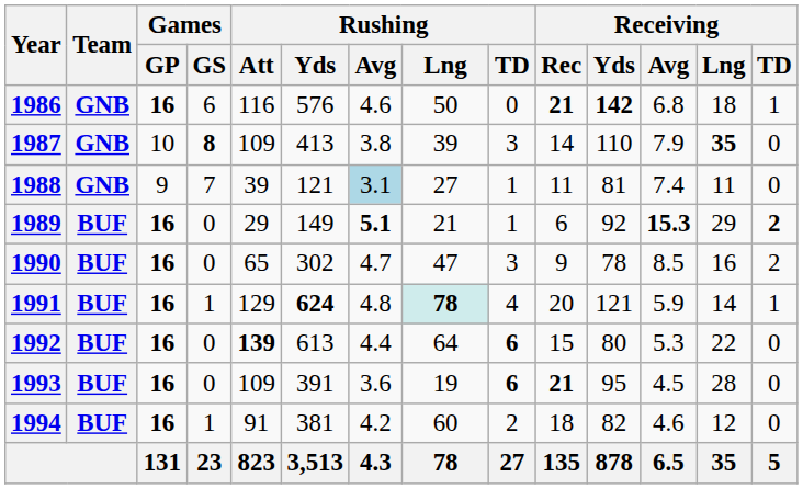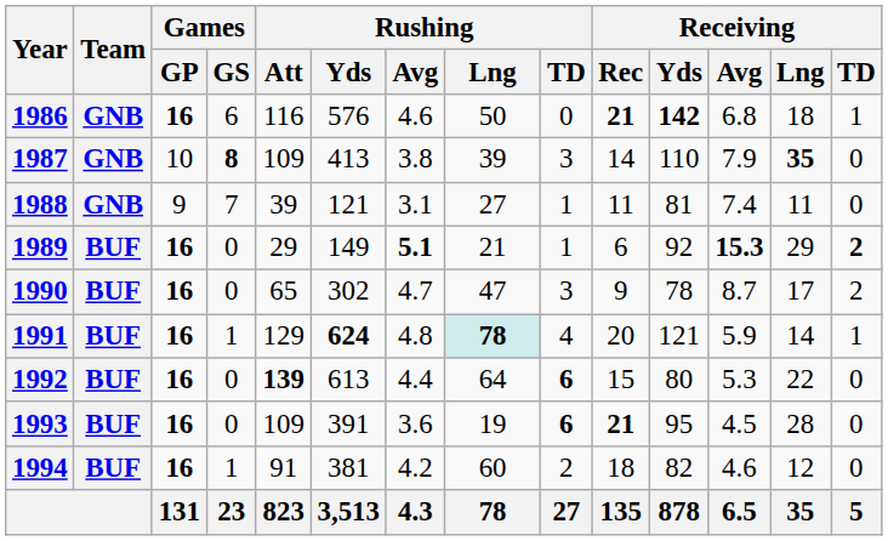1988 | Rushing / Avg: lightblue background -> no background
1990 | Receiving / Avg: 8.5 -> 8.7
1990 | Receiving / Lng: 16 -> 17
